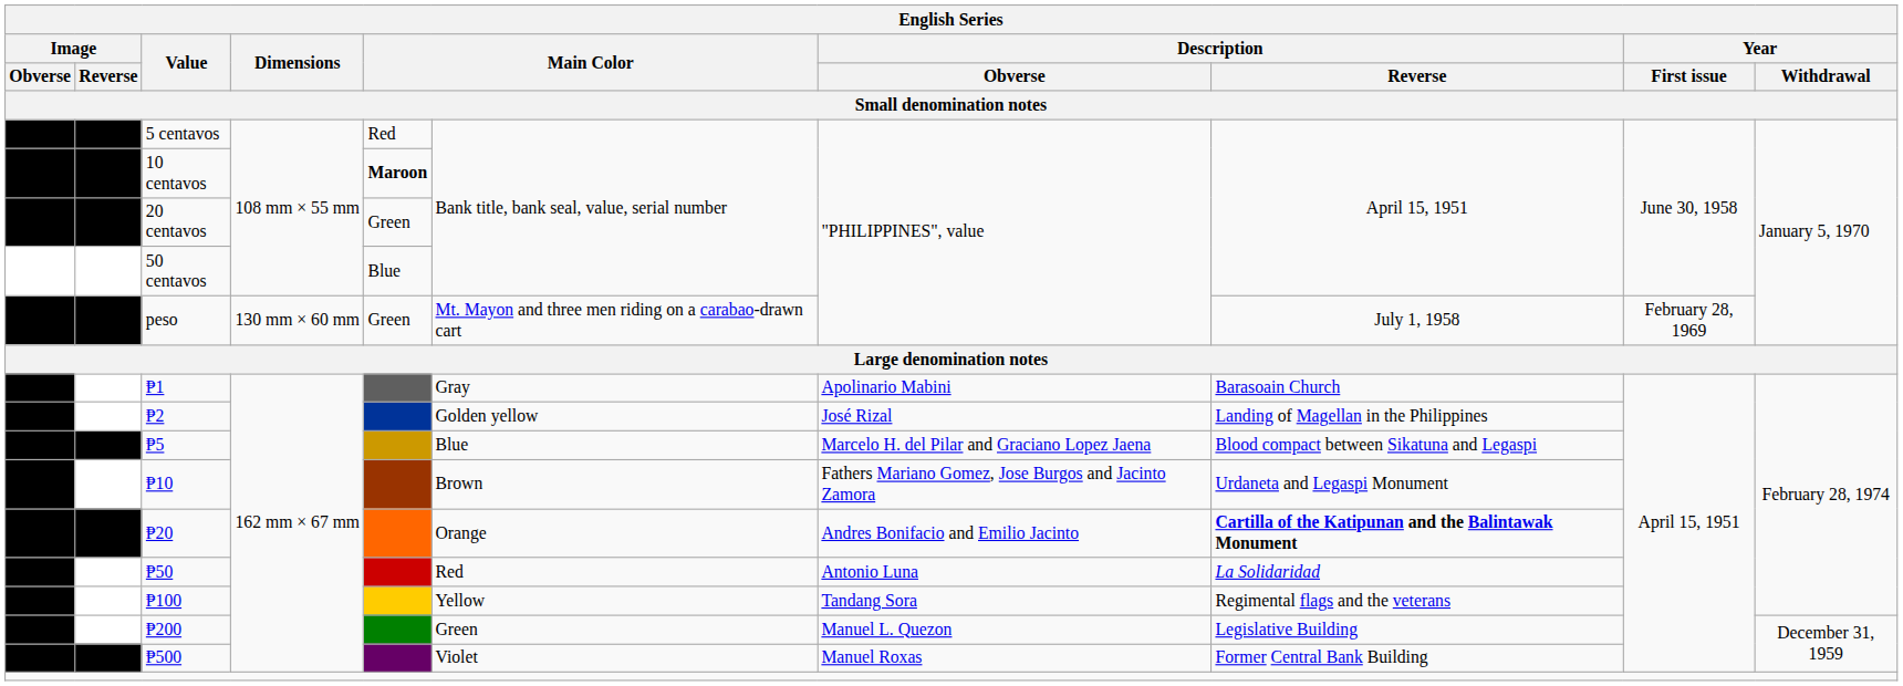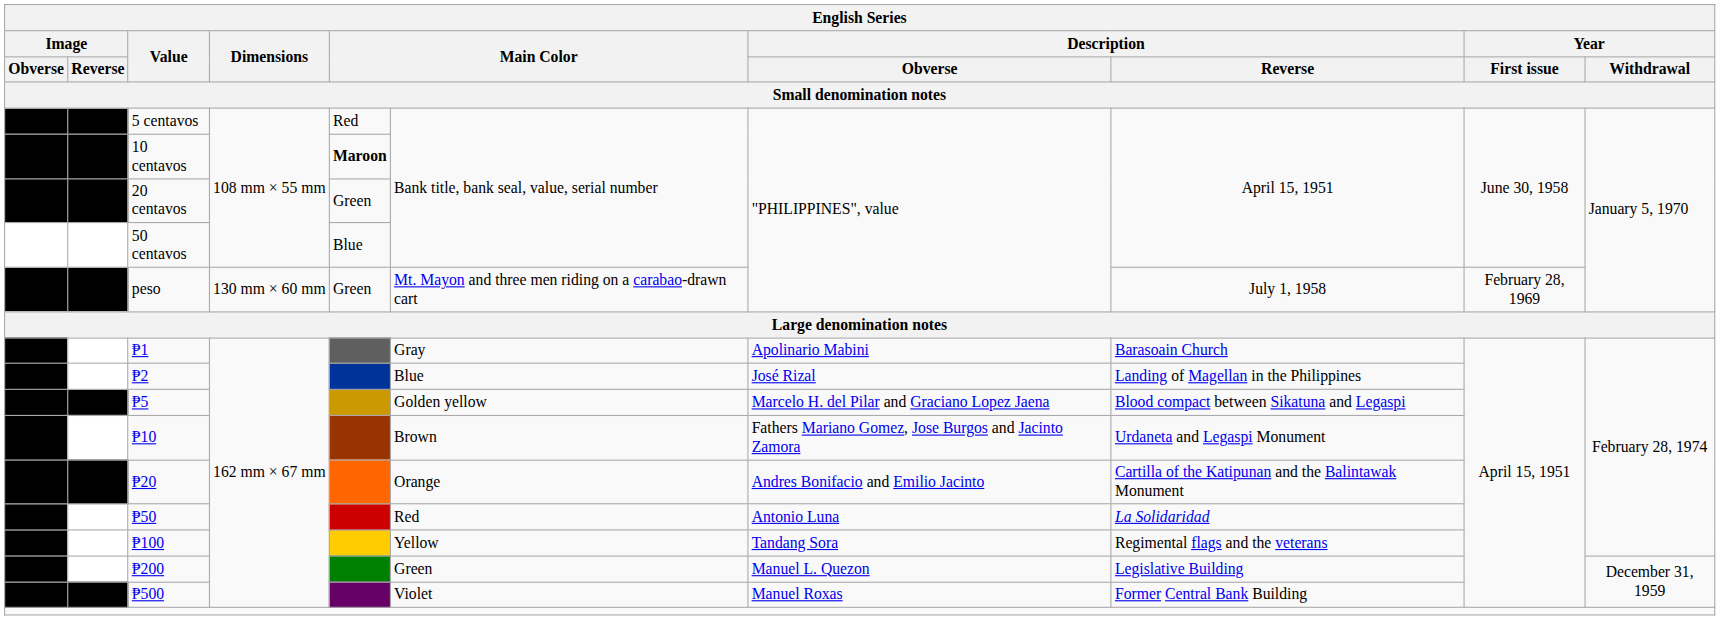₱2 | column 6: Golden yellow -> Blue
₱5 | column 6: Blue -> Golden yellow
₱20 | Description / Reverse: bold -> normal
